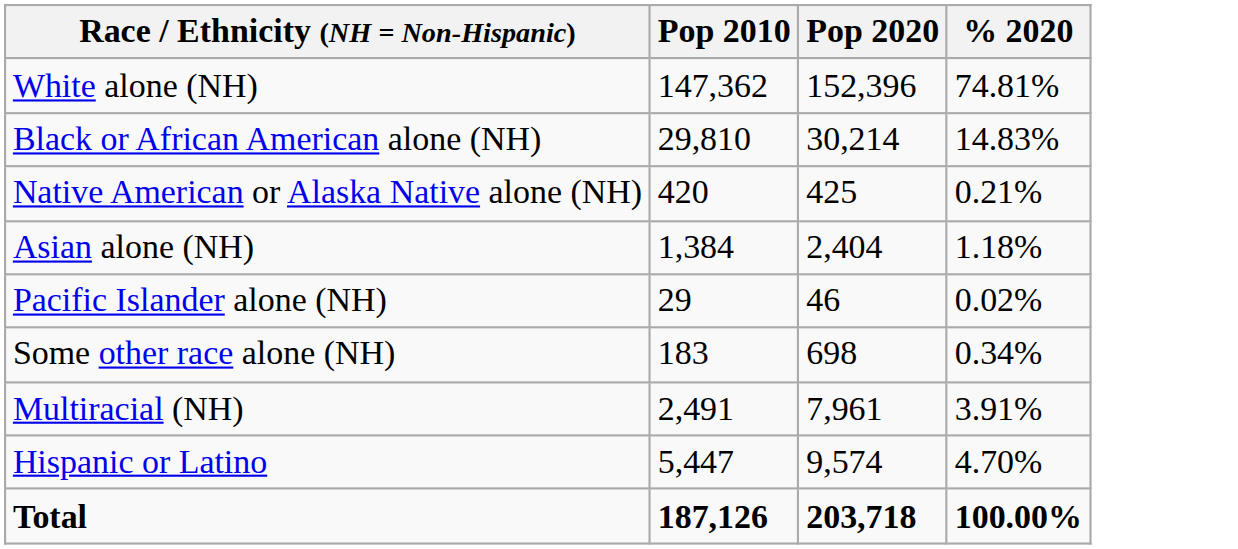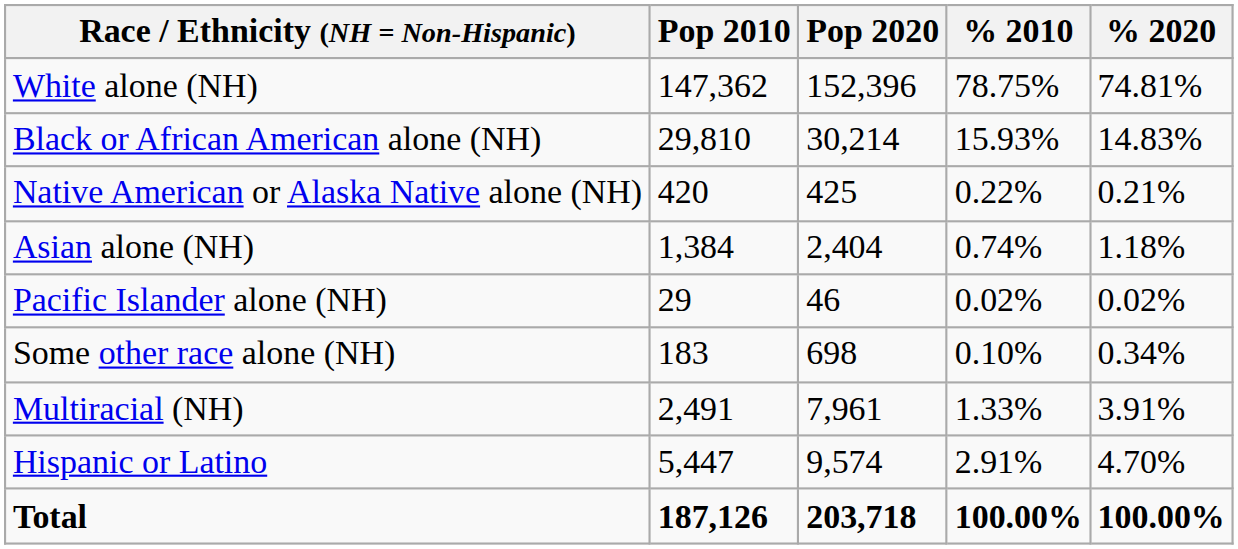+ column: % 2010 | 78.75% | 15.93% | 0.22% | 0.74% | 0.02% | 0.10% | 1.33% | 2.91% | 100.00%
